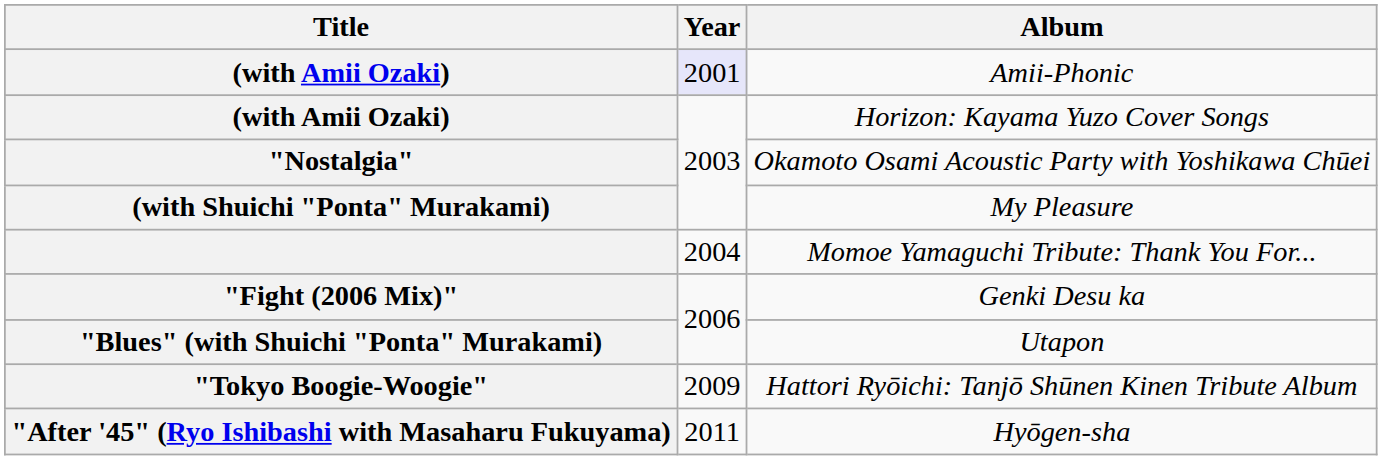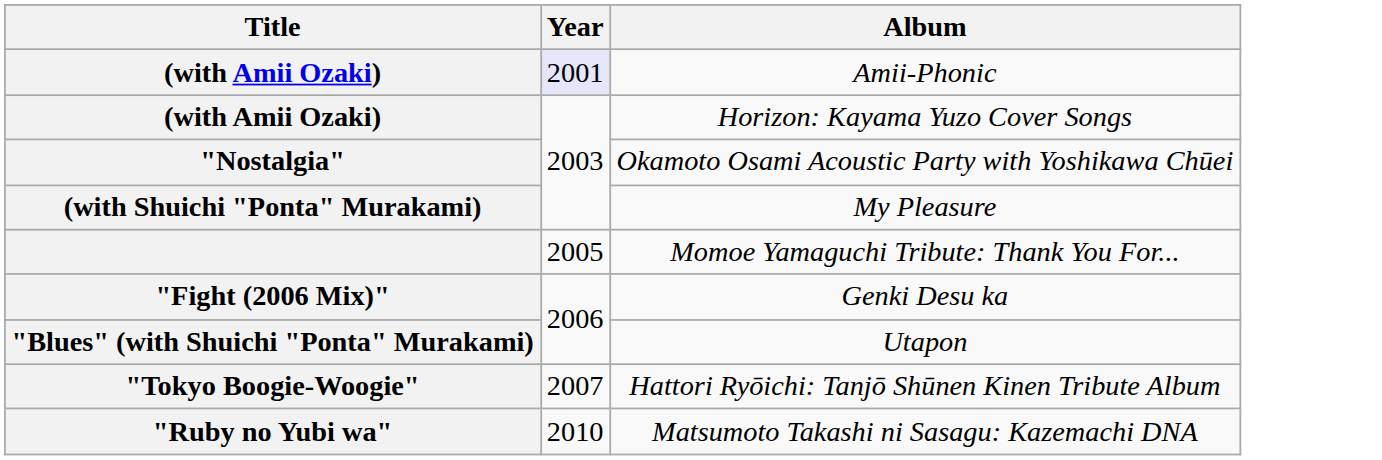Momoe Yamaguchi Tribute: Thank You For... | Year: 2004 -> 2005
Hattori Ryōichi: Tanjō Shūnen Kinen Tribute Album | Year: 2009 -> 2007
+ row: "Ruby no Yubi wa" | 2010 | Matsumoto Takashi ni Sasagu: Kazemachi DNA
- row: "After '45" (Ryo Ishibashi with Masaharu Fukuyama) | 2011 | Hyōgen-sha
